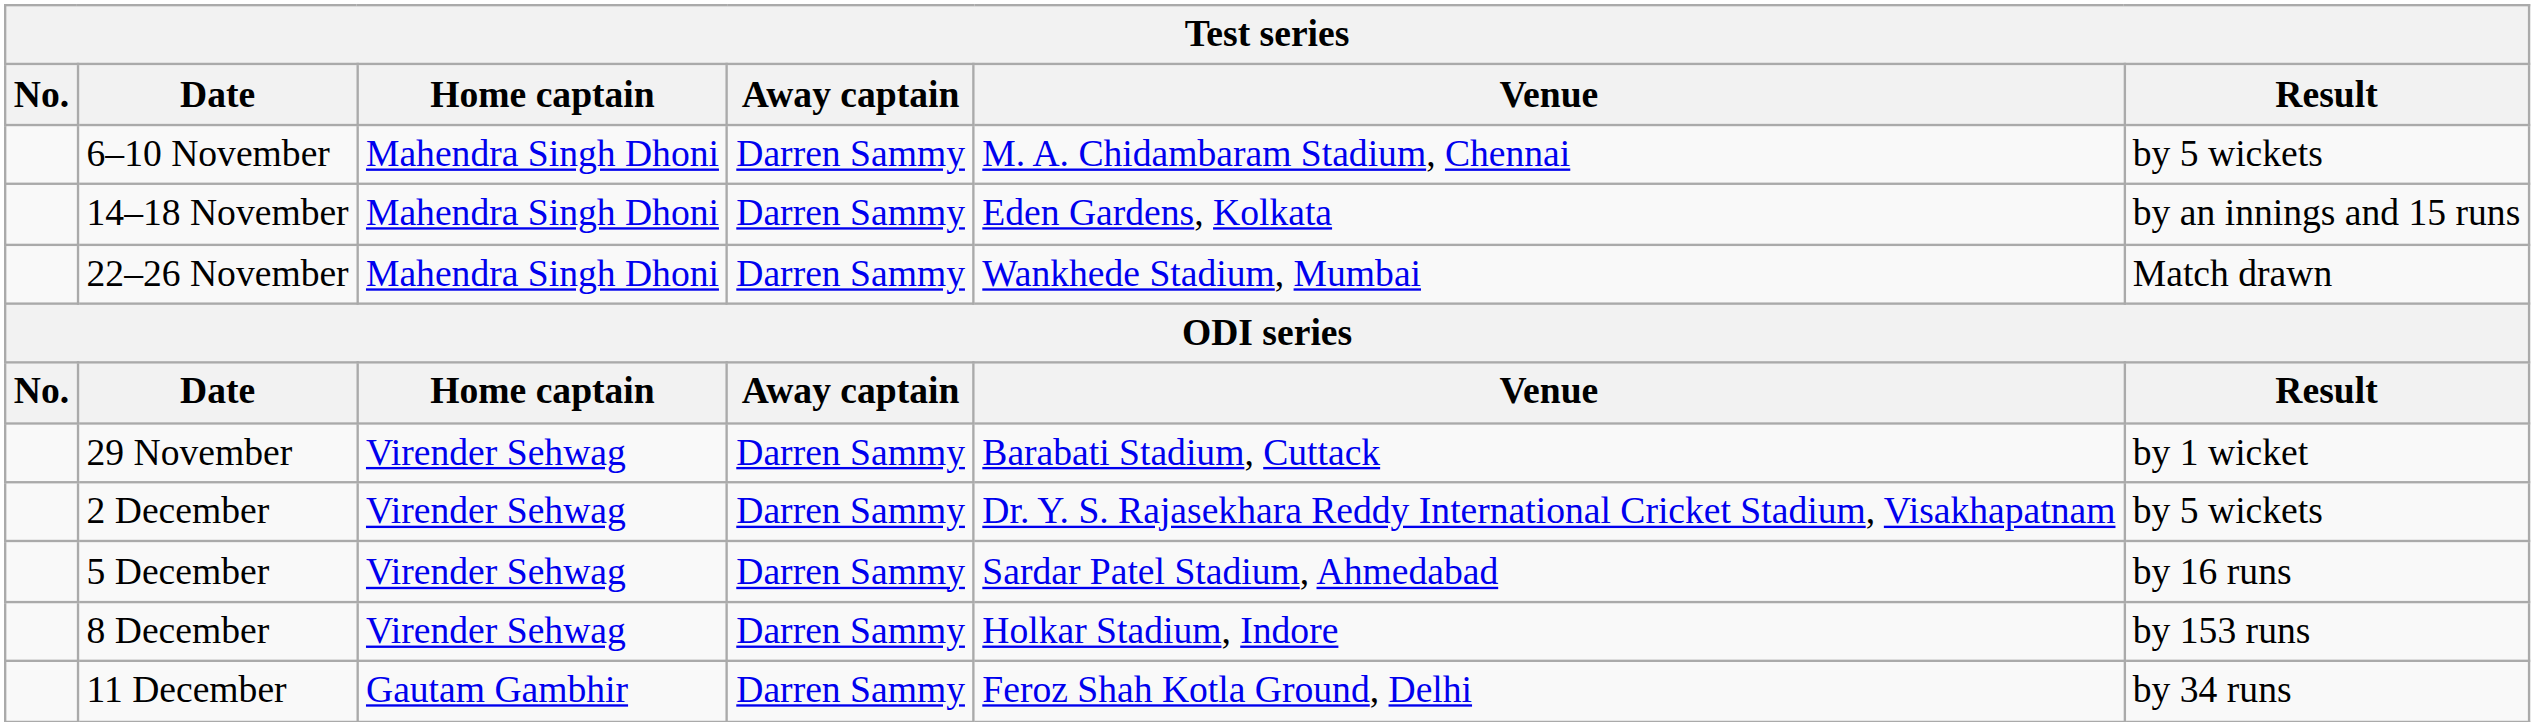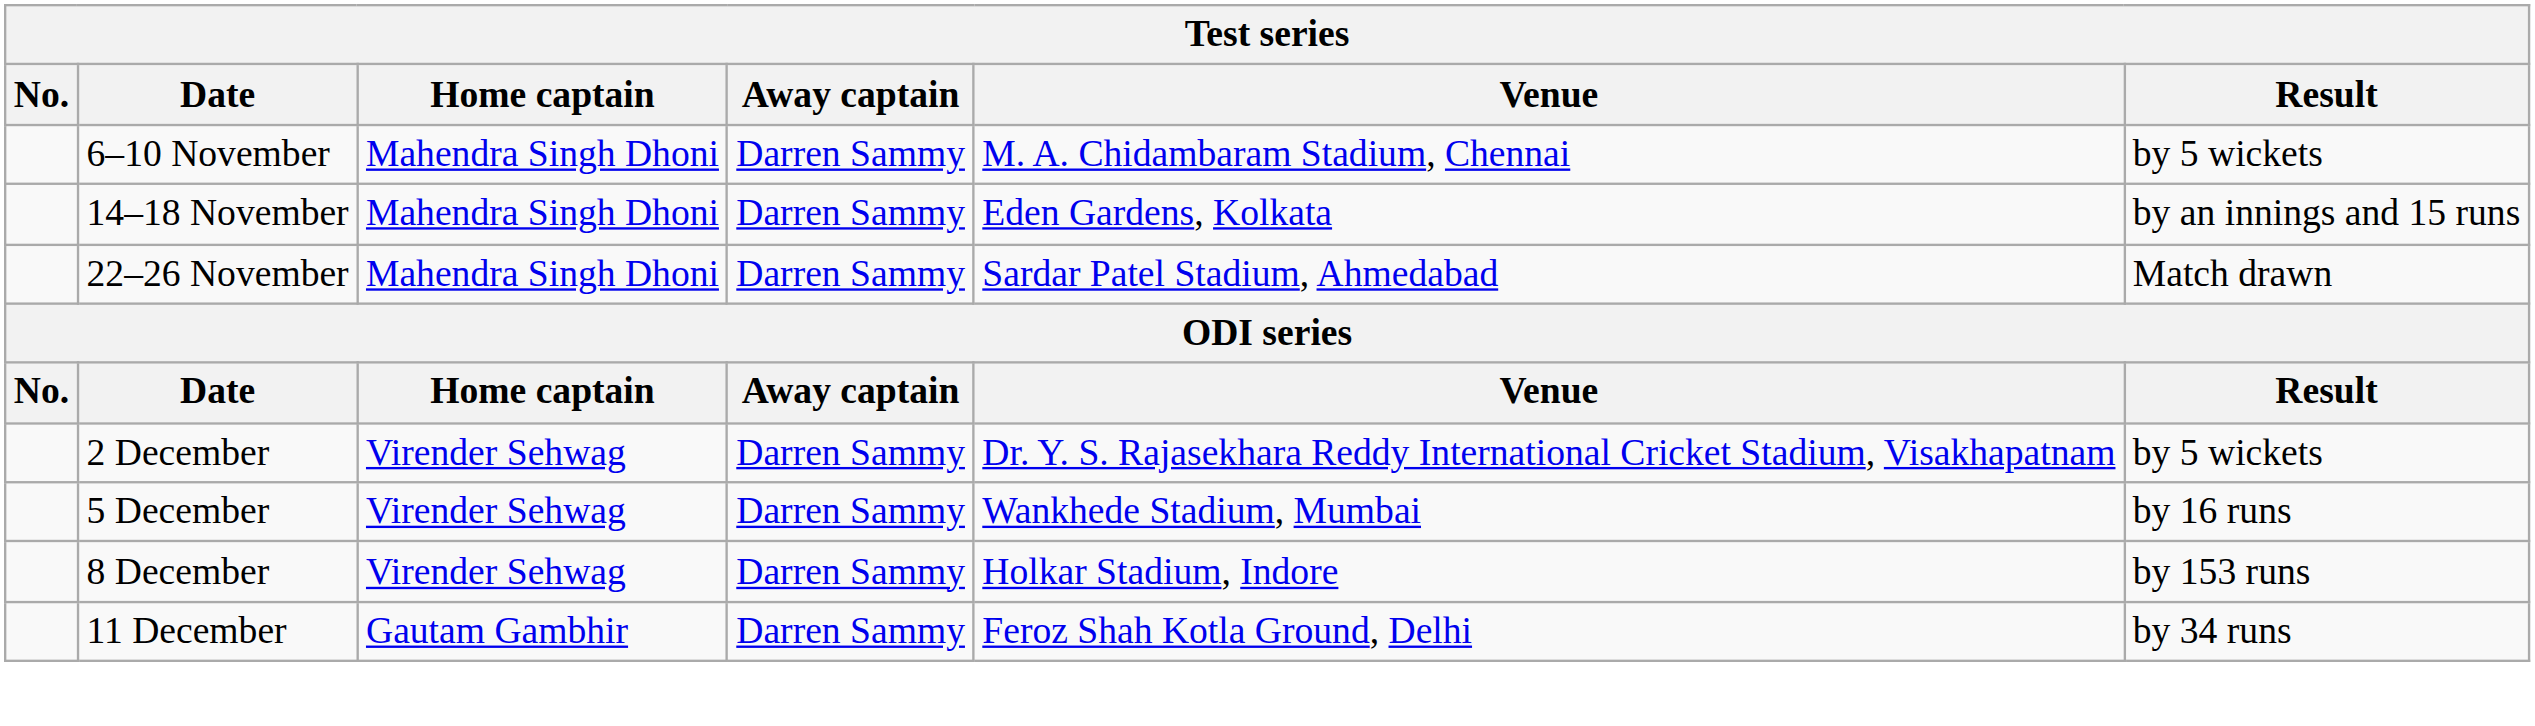22–26 November | Venue: Wankhede Stadium, Mumbai -> Sardar Patel Stadium, Ahmedabad
- row: 29 November | Virender Sehwag | Darren Sammy | Barabati Stadium, Cuttack | by 1 wicket
5 December | Venue: Sardar Patel Stadium, Ahmedabad -> Wankhede Stadium, Mumbai
